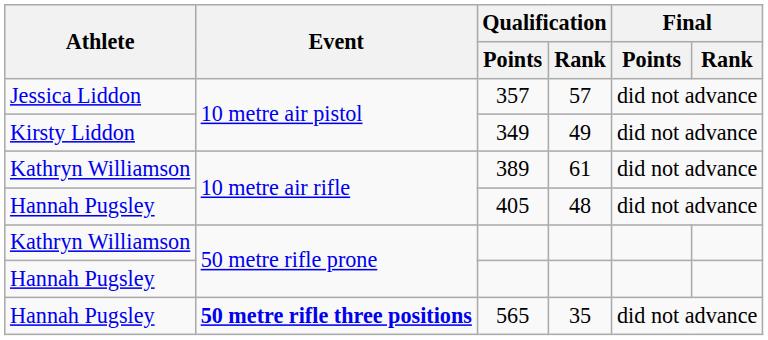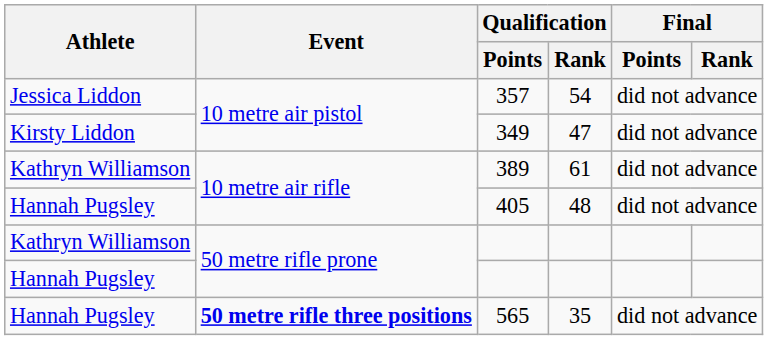357 | Qualification / Rank: 57 -> 54
349 | Qualification / Rank: 49 -> 47
